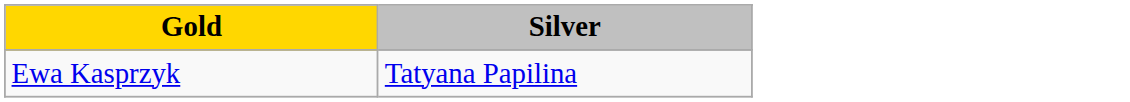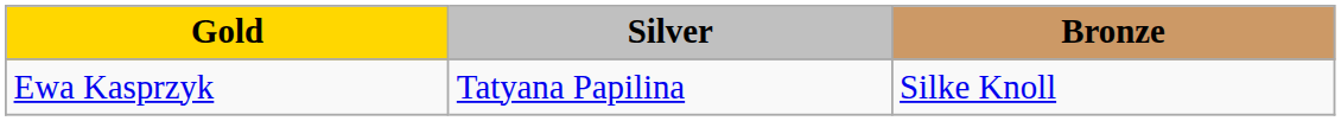+ column: Bronze | Silke Knoll
